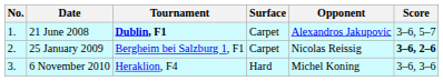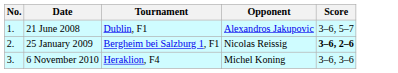- column: Surface | Carpet | Carpet | Hard
21 June 2008 | Tournament: bold -> normal
